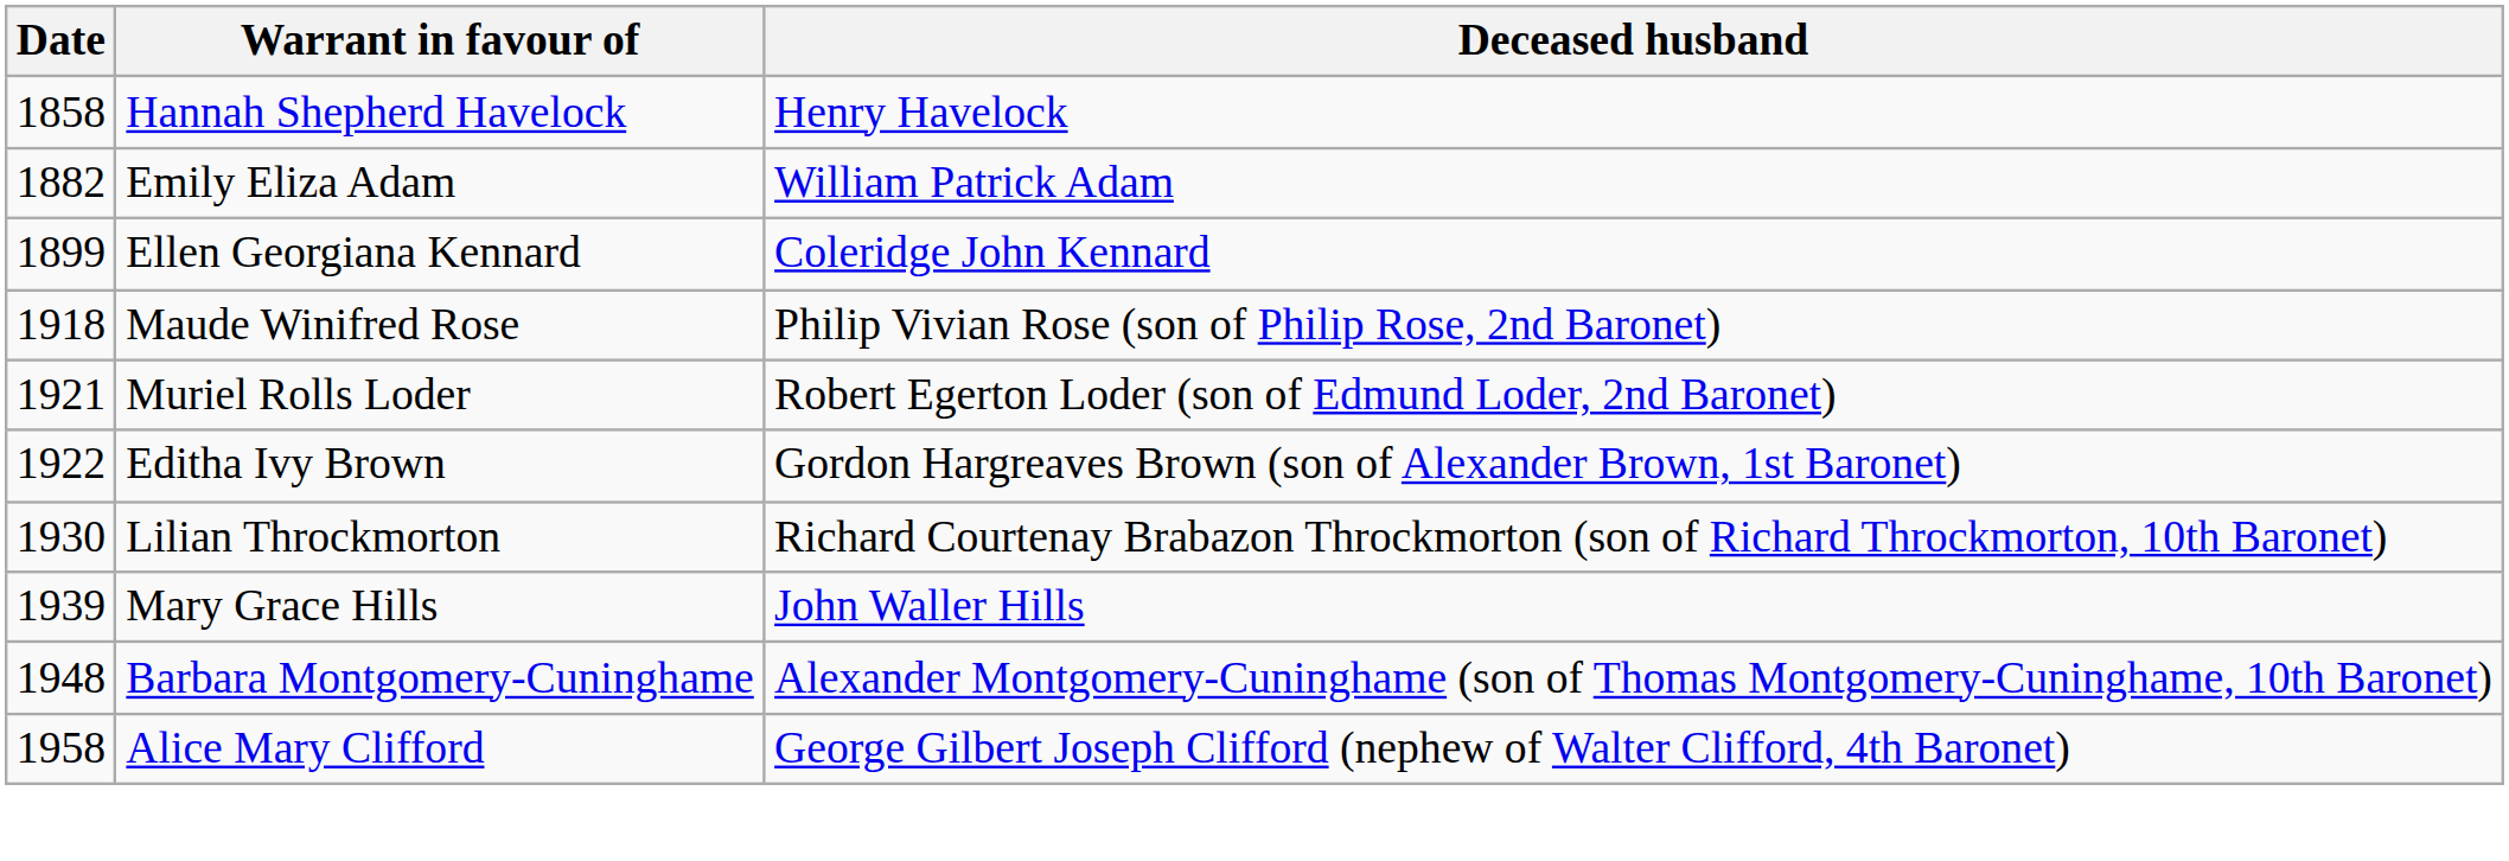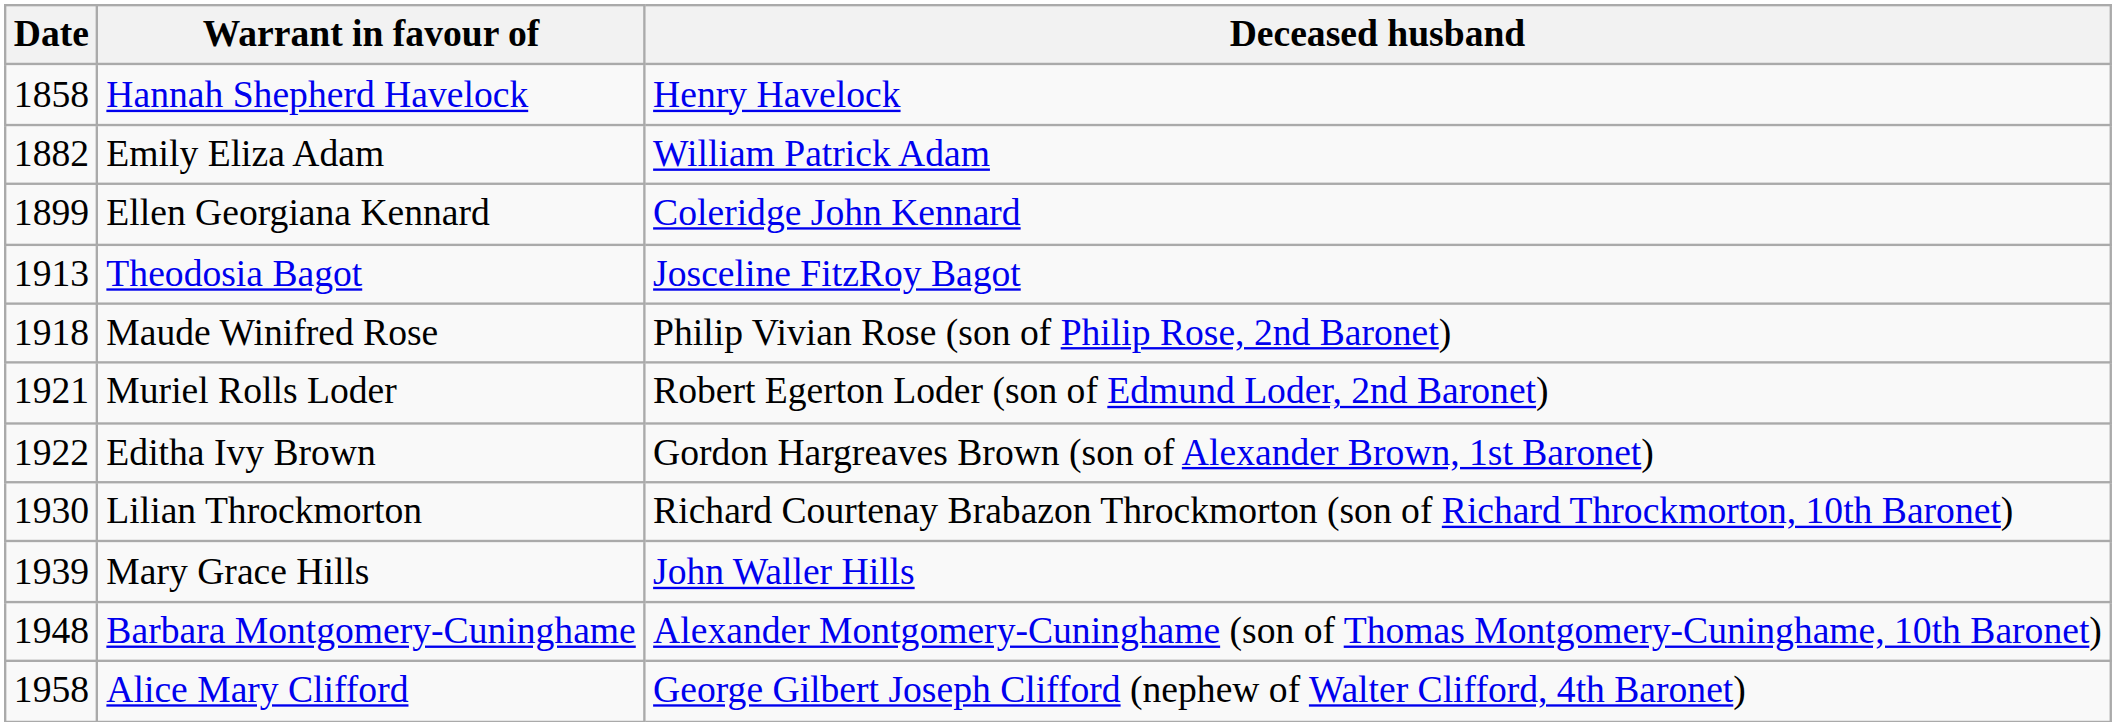+ row: 1913 | Theodosia Bagot | Josceline FitzRoy Bagot
